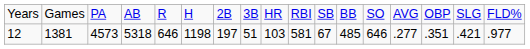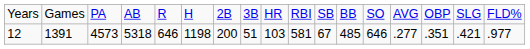12 | column 2: 1381 -> 1391
12 | column 7: 197 -> 200
